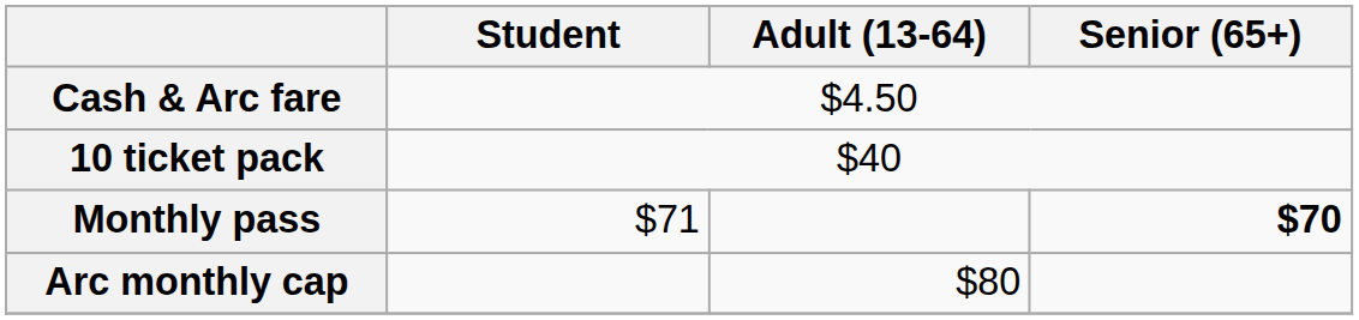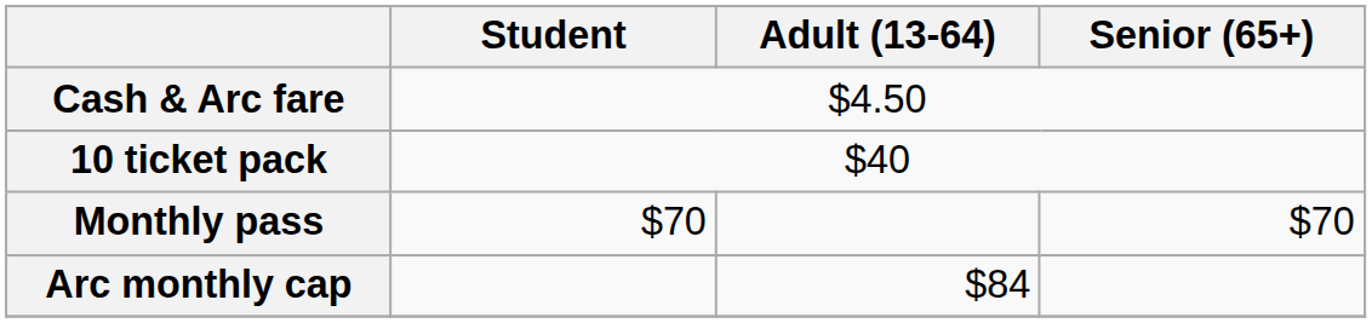Monthly pass | Student: $71 -> $70
Monthly pass | Senior (65+): bold -> normal
Arc monthly cap | Adult (13-64): $80 -> $84
